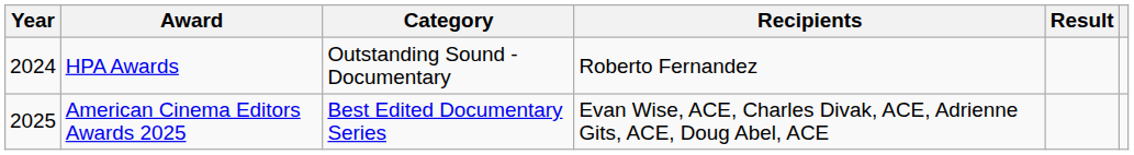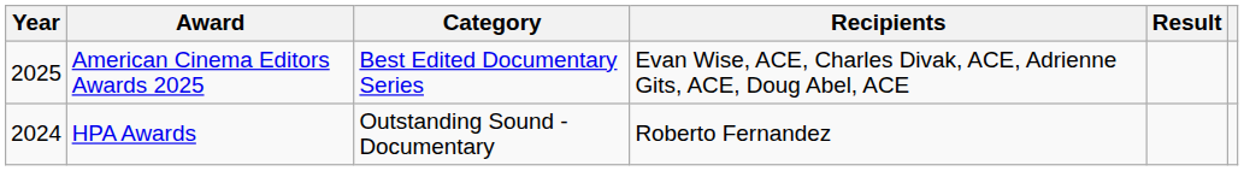rows swapped: HPA Awards <-> American Cinema Editors Awards 2025
